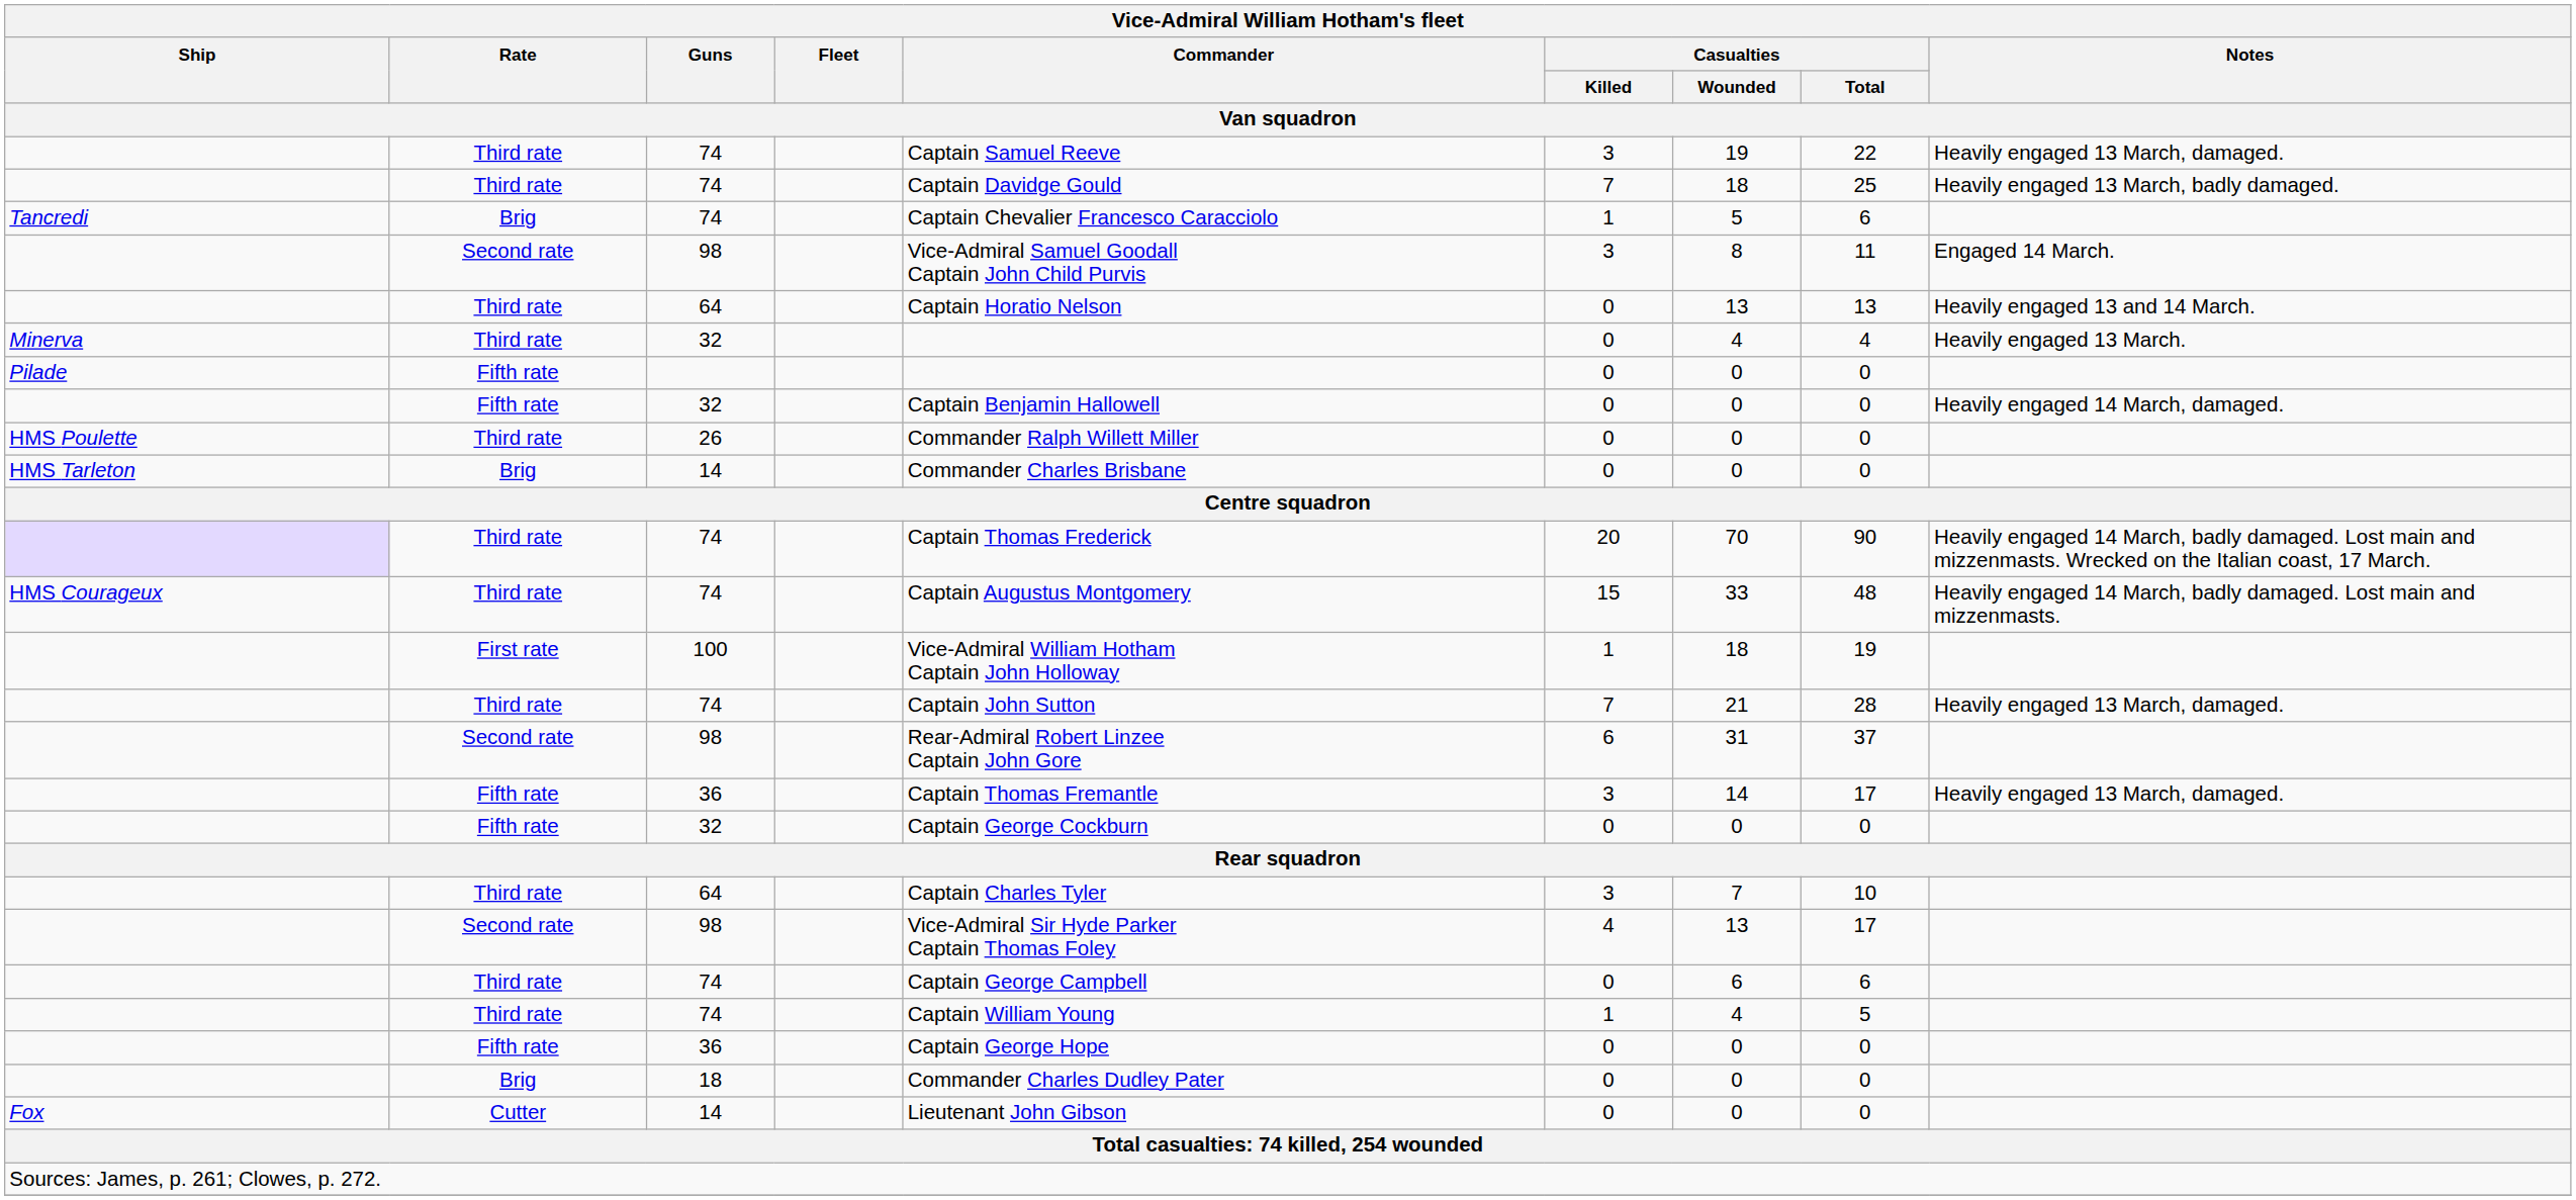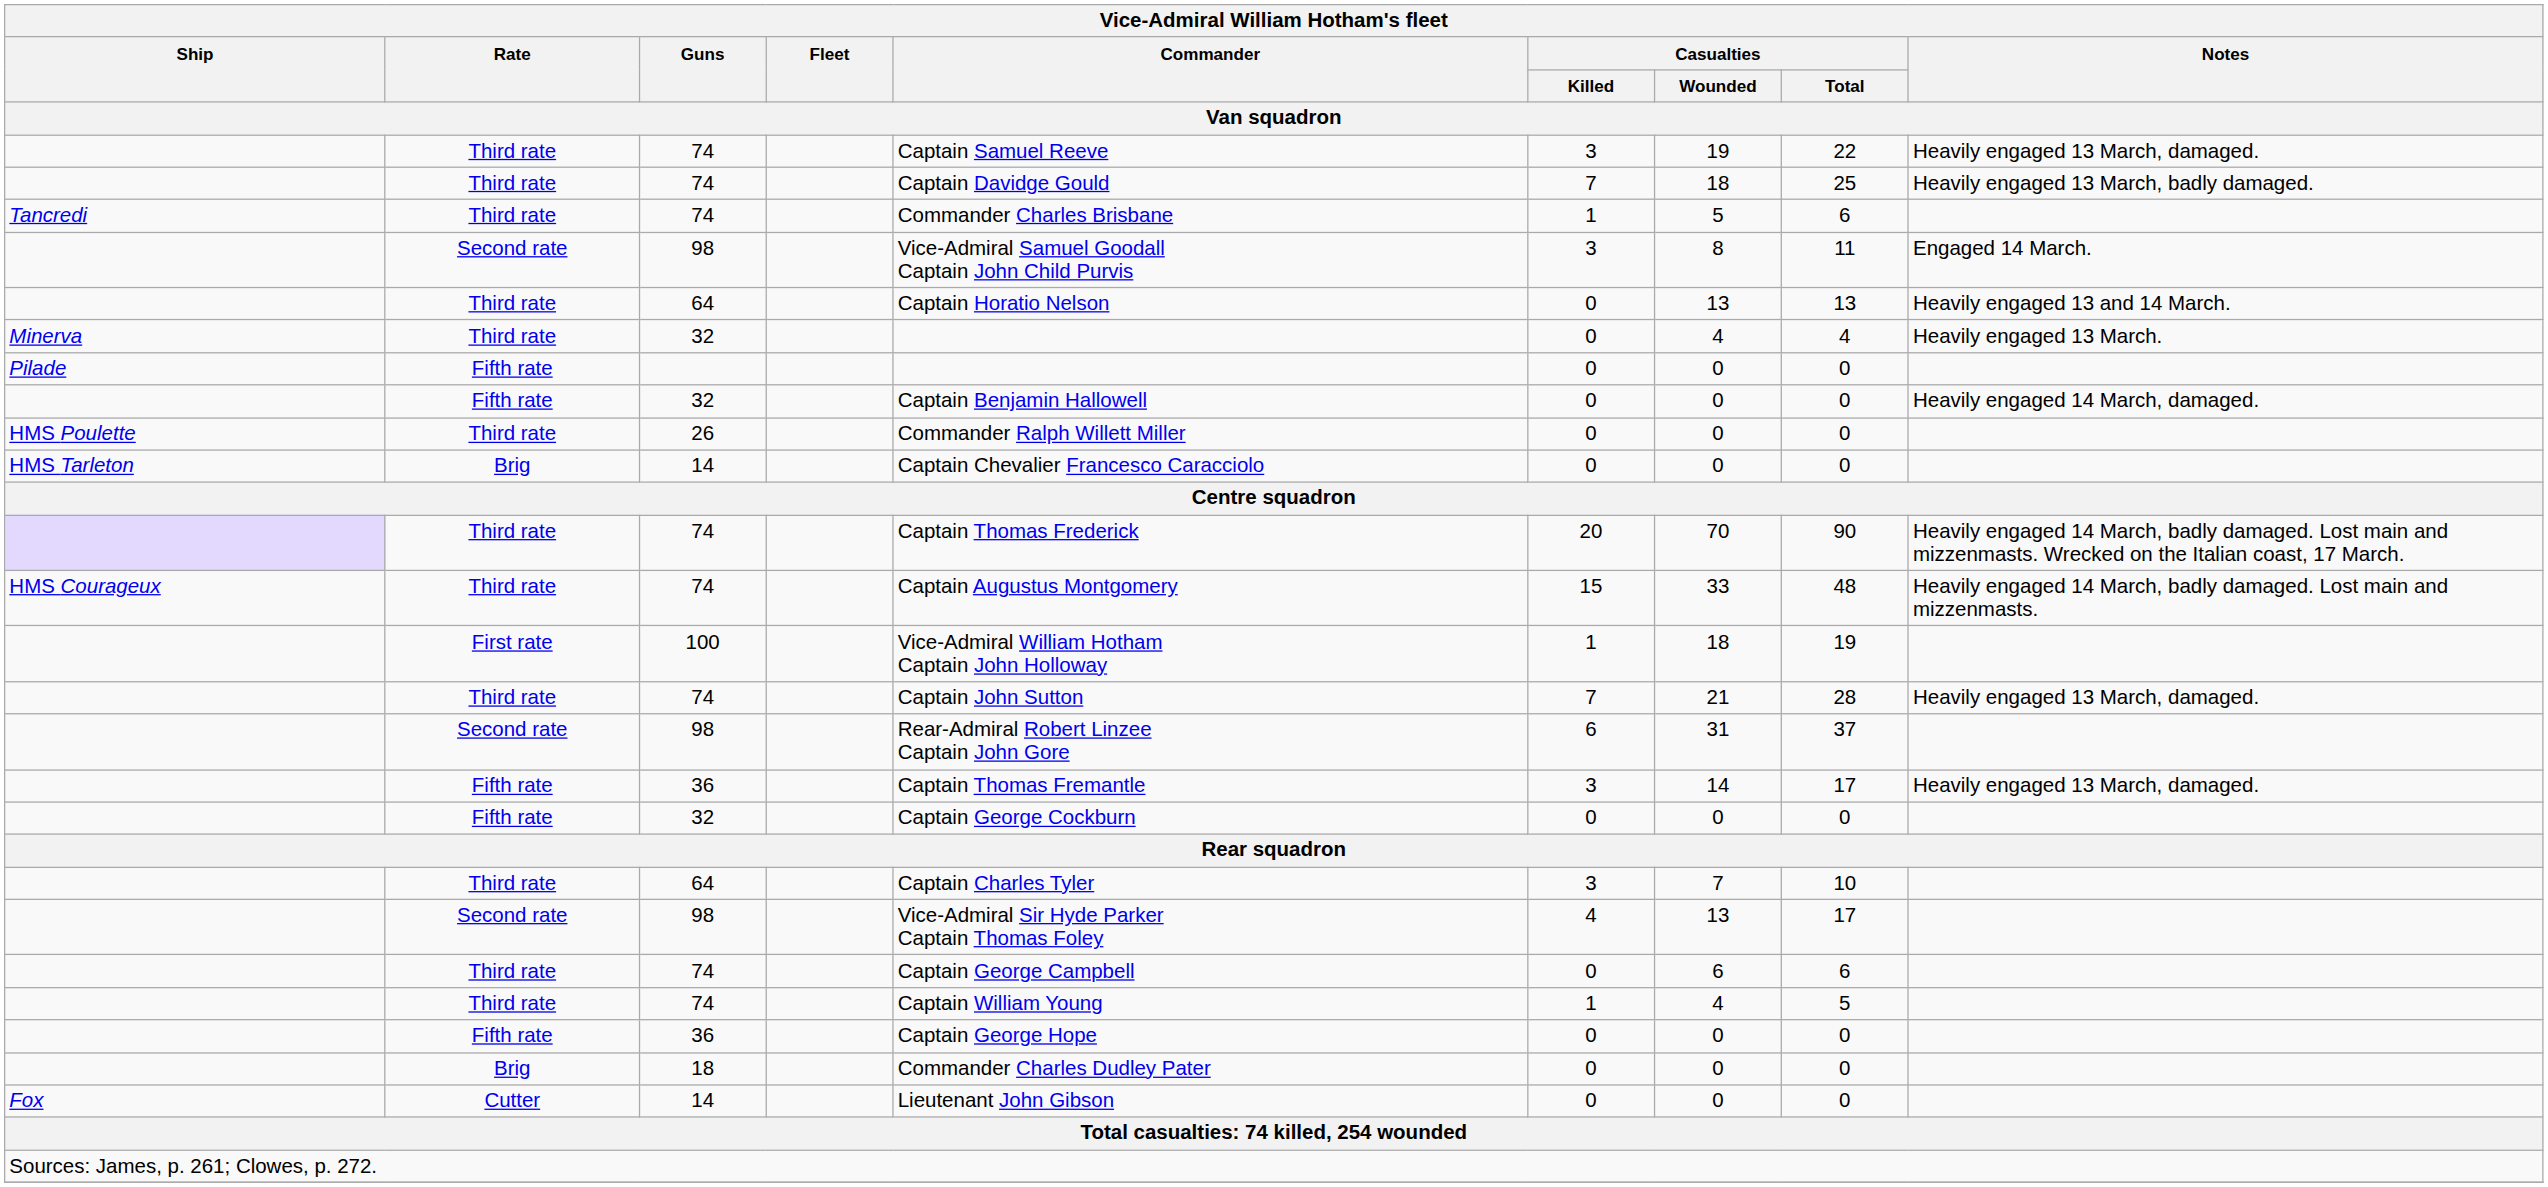Tancredi / 74 | Vice-Admiral William Hotham's fleet / Rate / Van squadron: Brig -> Third rate
Tancredi / 74 | column 5: Captain Chevalier Francesco Caracciolo -> Commander Charles Brisbane
HMS Tarleton / 14 | column 5: Commander Charles Brisbane -> Captain Chevalier Francesco Caracciolo
